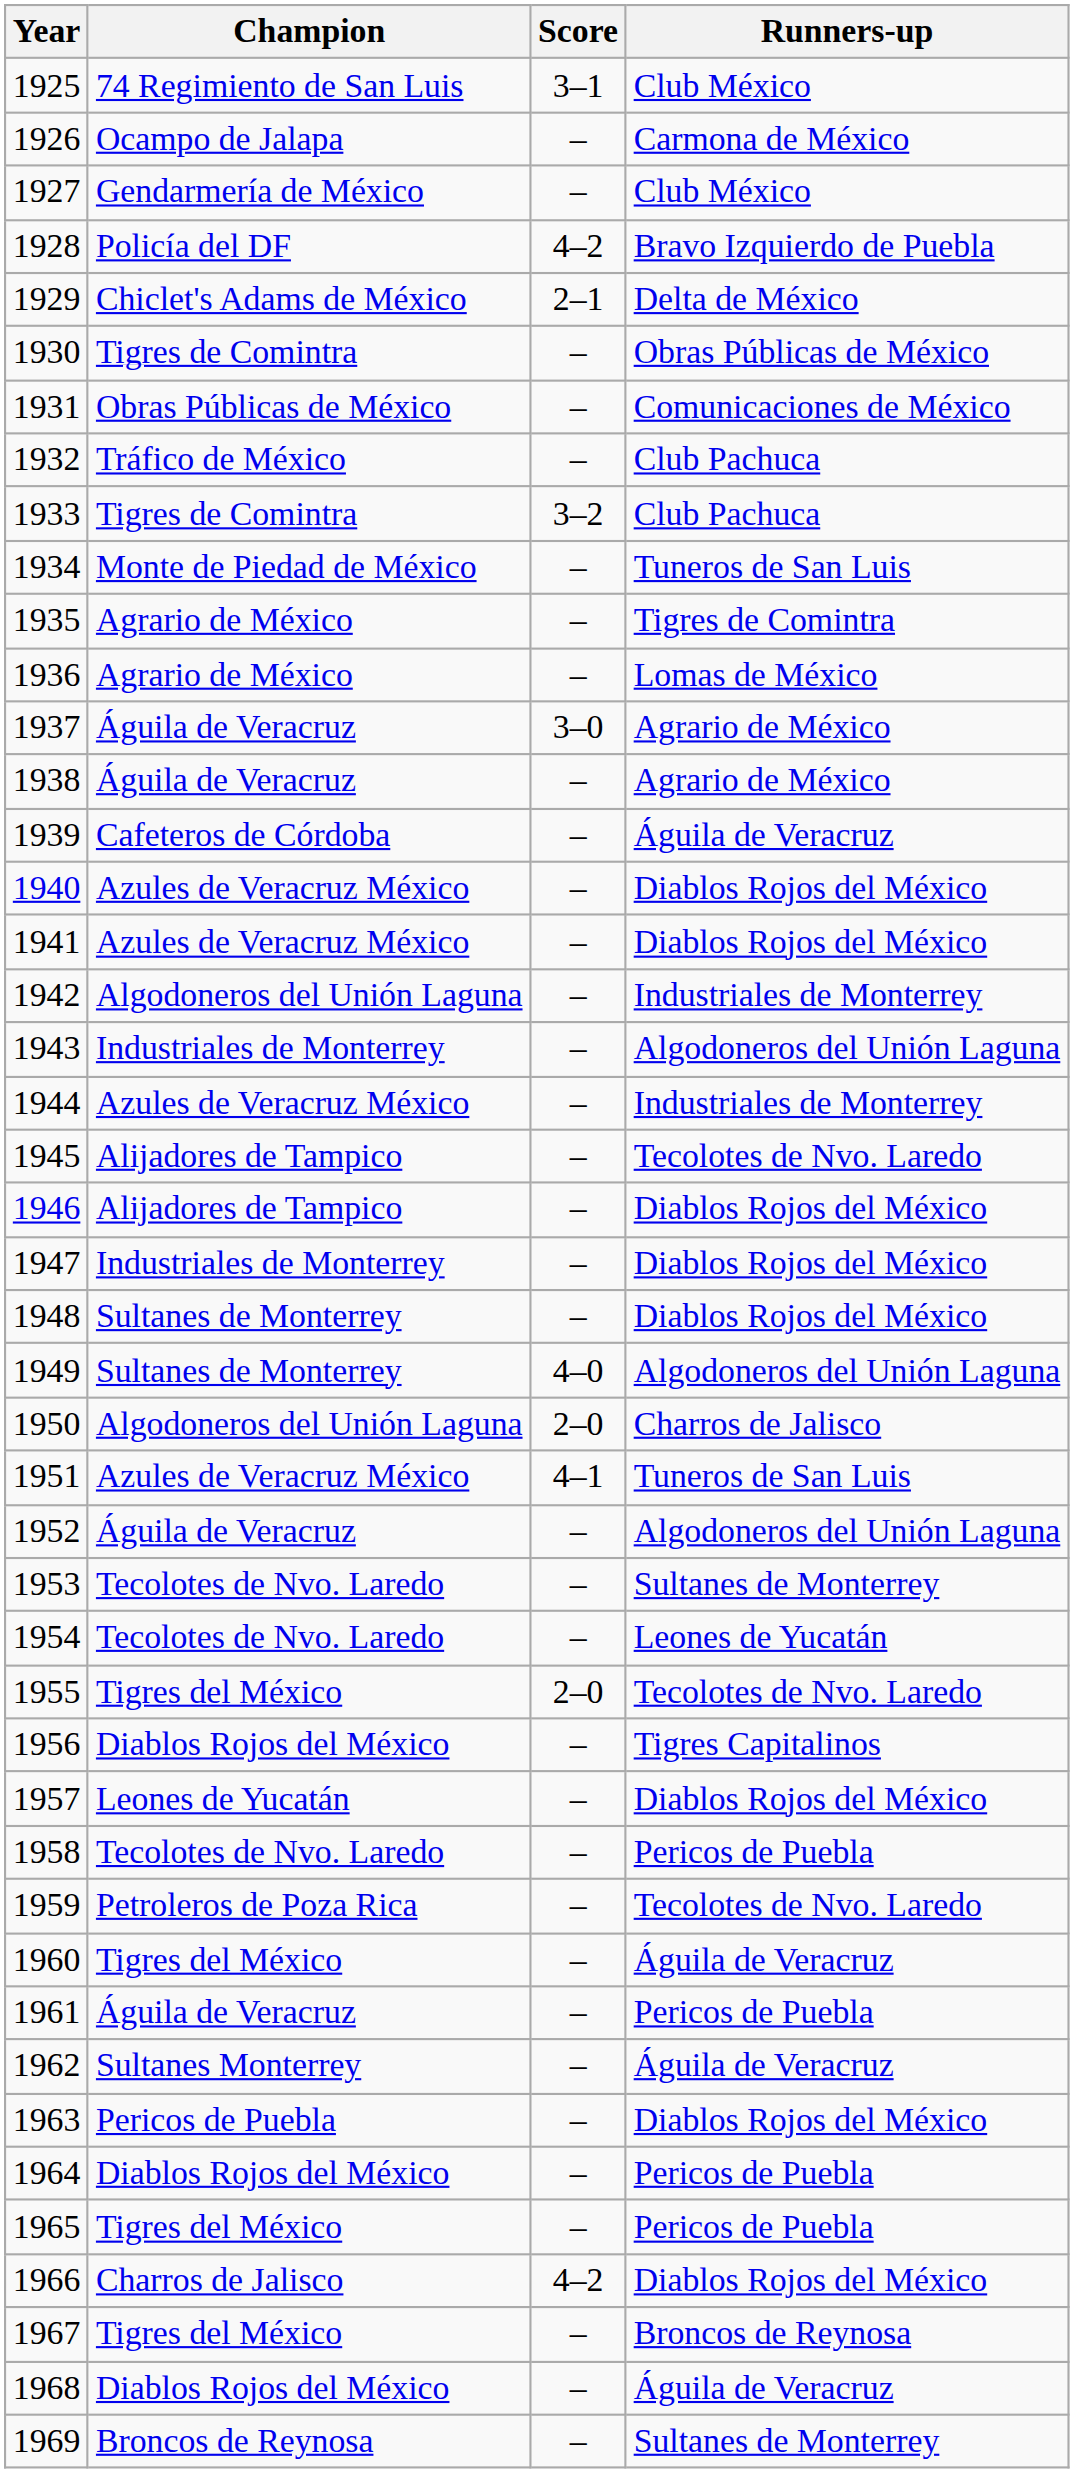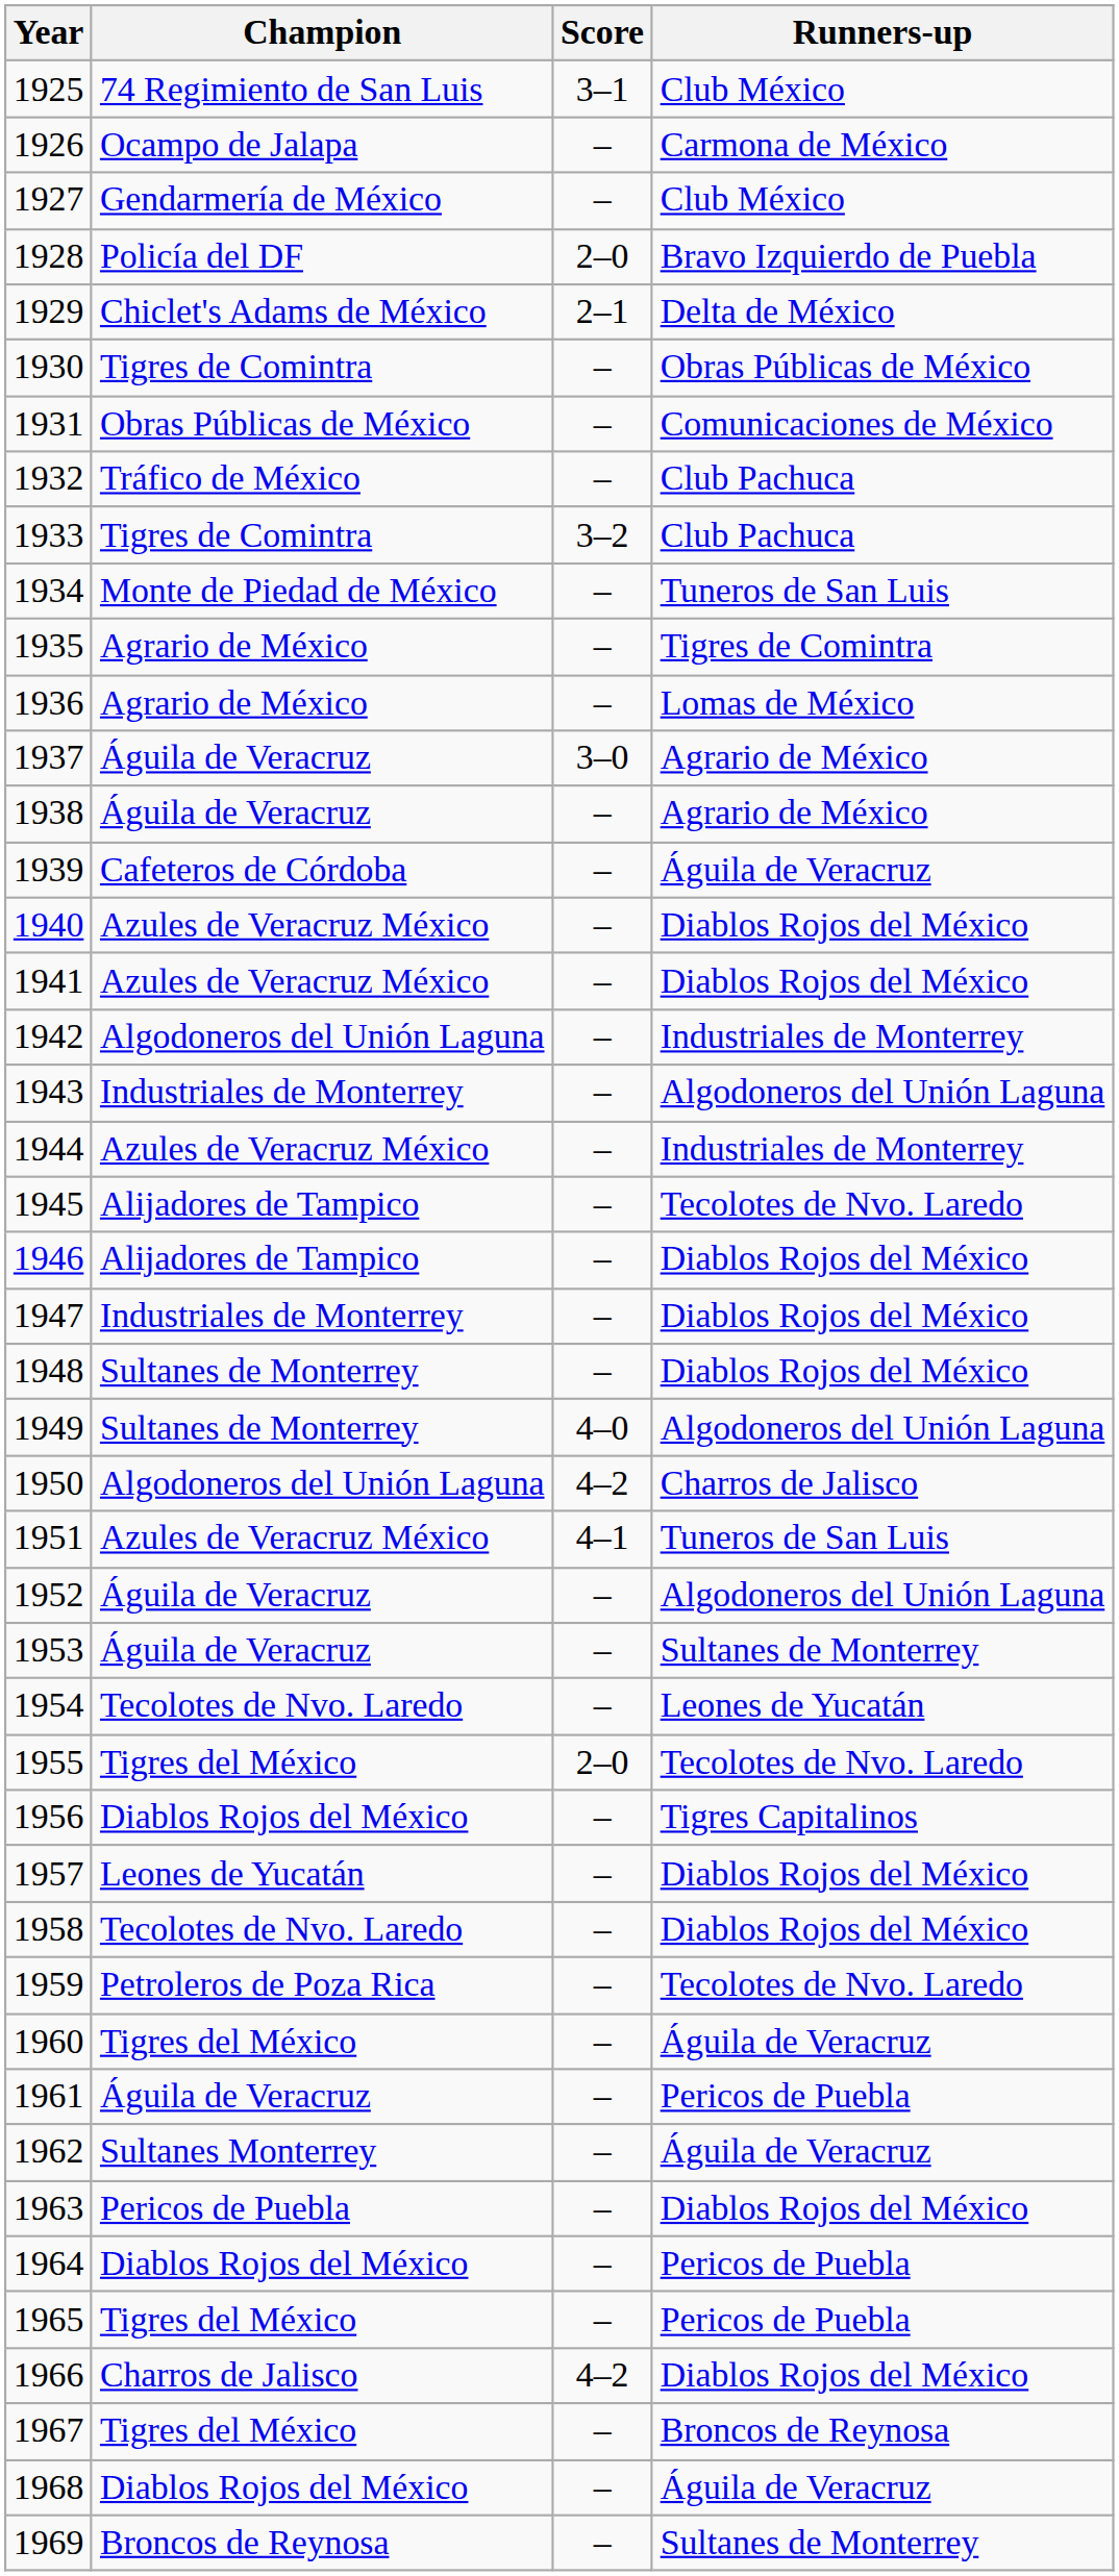1928 | Score: 4–2 -> 2–0
1950 | Score: 2–0 -> 4–2
1953 | Champion: Tecolotes de Nvo. Laredo -> Águila de Veracruz
1958 | Runners-up: Pericos de Puebla -> Diablos Rojos del México
